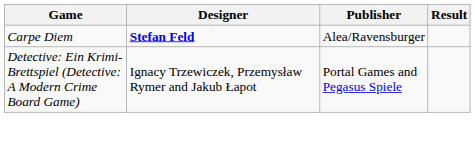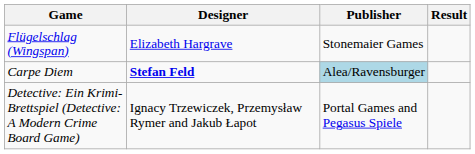+ row: Flügelschlag (Wingspan) | Elizabeth Hargrave | Stonemaier Games
Carpe Diem | Publisher: no background -> lightblue background
